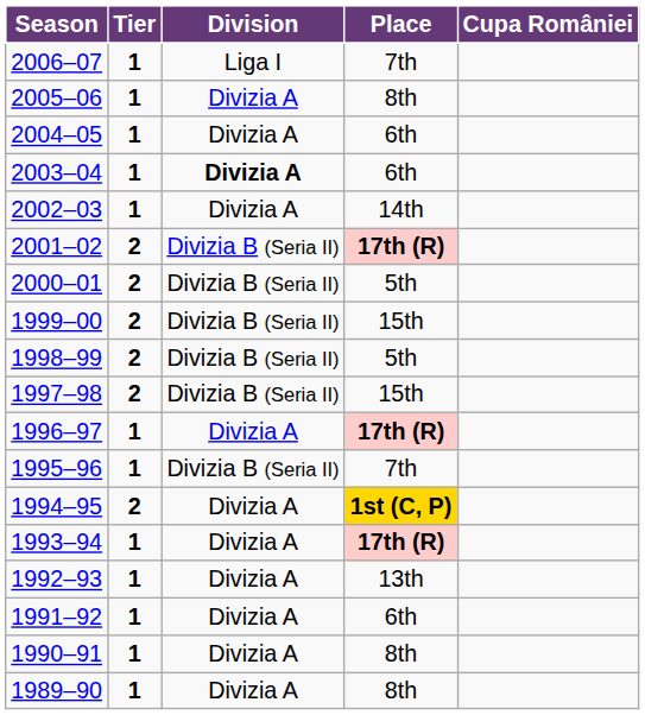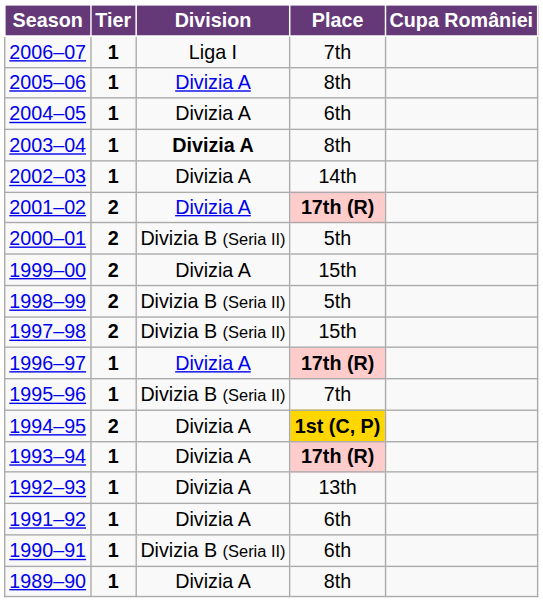2003–04 | Place: 6th -> 8th
2001–02 | Division: Divizia B (Seria II) -> Divizia A
1999–00 | Division: Divizia B (Seria II) -> Divizia A
1990–91 | Division: Divizia A -> Divizia B (Seria II)
1990–91 | Place: 8th -> 6th
